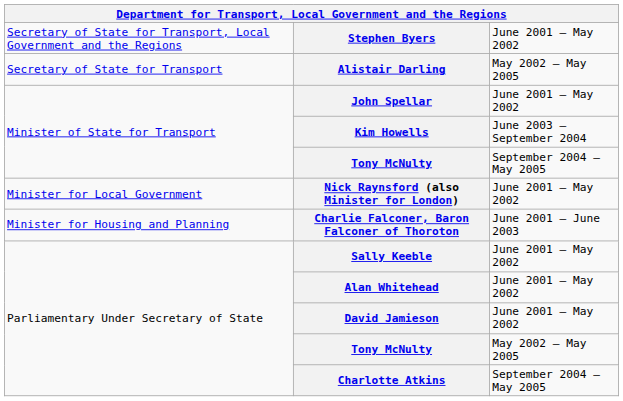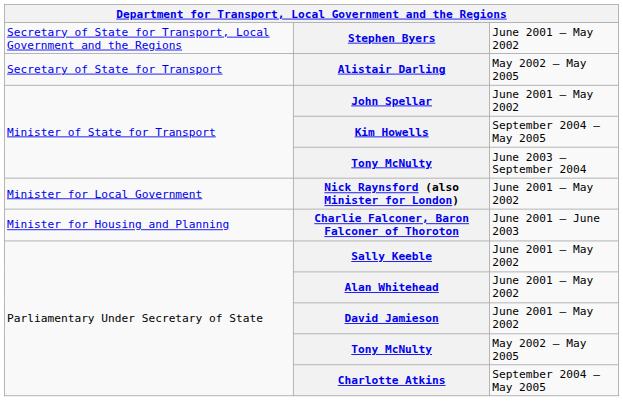Kim Howells | column 3: June 2003 – September 2004 -> September 2004 – May 2005
Minister of State for Transport / Tony McNulty | column 3: September 2004 – May 2005 -> June 2003 – September 2004
